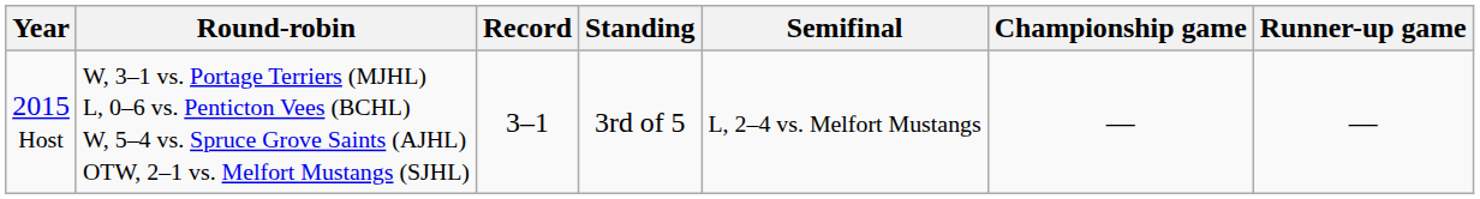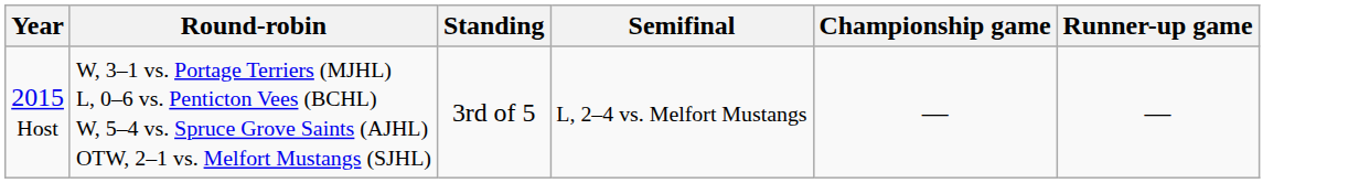- column: Record | 3–1
